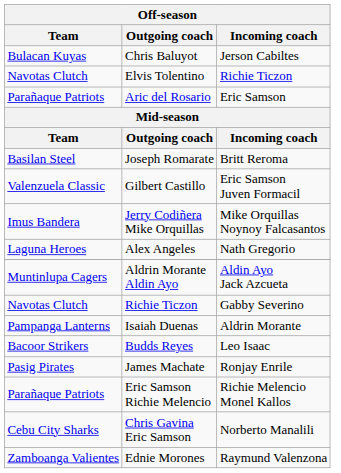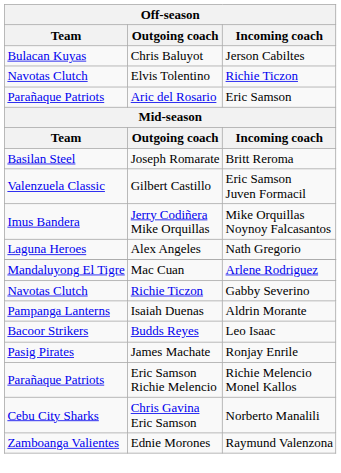+ row: Mandaluyong El Tigre | Mac Cuan | Arlene Rodriguez
- row: Muntinlupa Cagers | Aldrin Morante Aldin Ayo | Aldin Ayo Jack Azcueta
